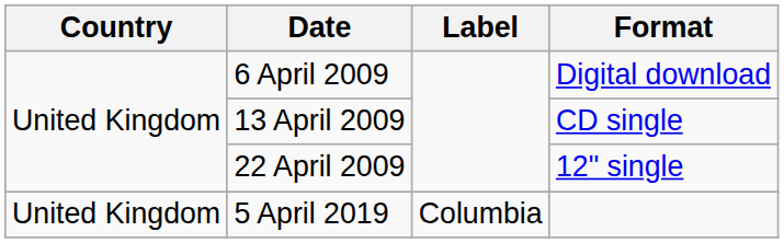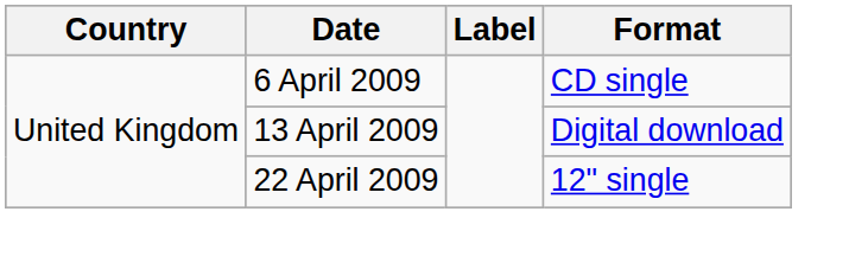6 April 2009 | Format: Digital download -> CD single
13 April 2009 | Format: CD single -> Digital download
- row: United Kingdom | 5 April 2019 | Columbia
